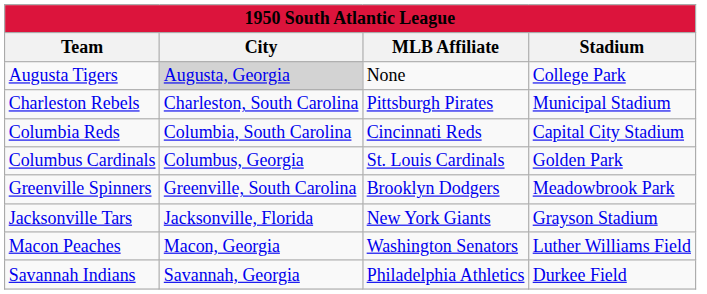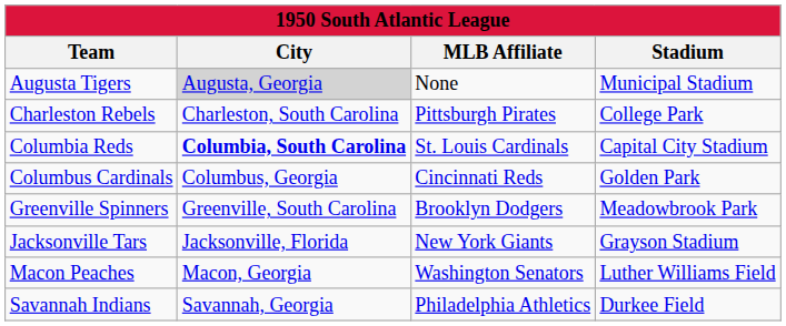Augusta Tigers | Stadium: College Park -> Municipal Stadium
Charleston Rebels | Stadium: Municipal Stadium -> College Park
Columbia Reds | City: normal -> bold
Columbia Reds | MLB Affiliate: Cincinnati Reds -> St. Louis Cardinals
Columbus Cardinals | MLB Affiliate: St. Louis Cardinals -> Cincinnati Reds
